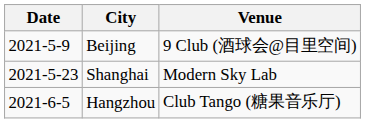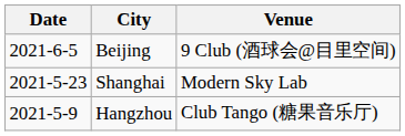Beijing | Date: 2021-5-9 -> 2021-6-5
Hangzhou | Date: 2021-6-5 -> 2021-5-9
